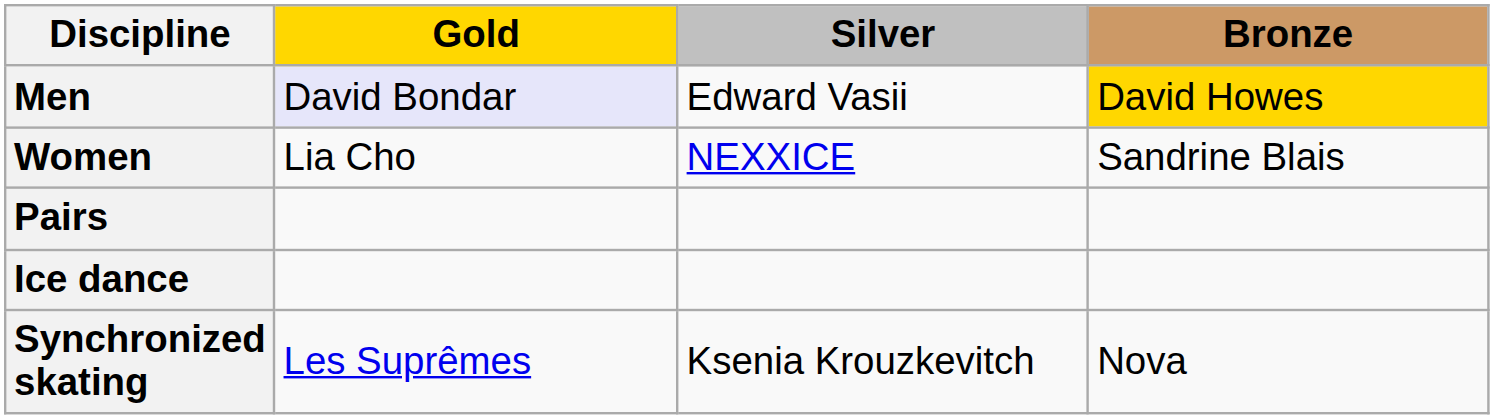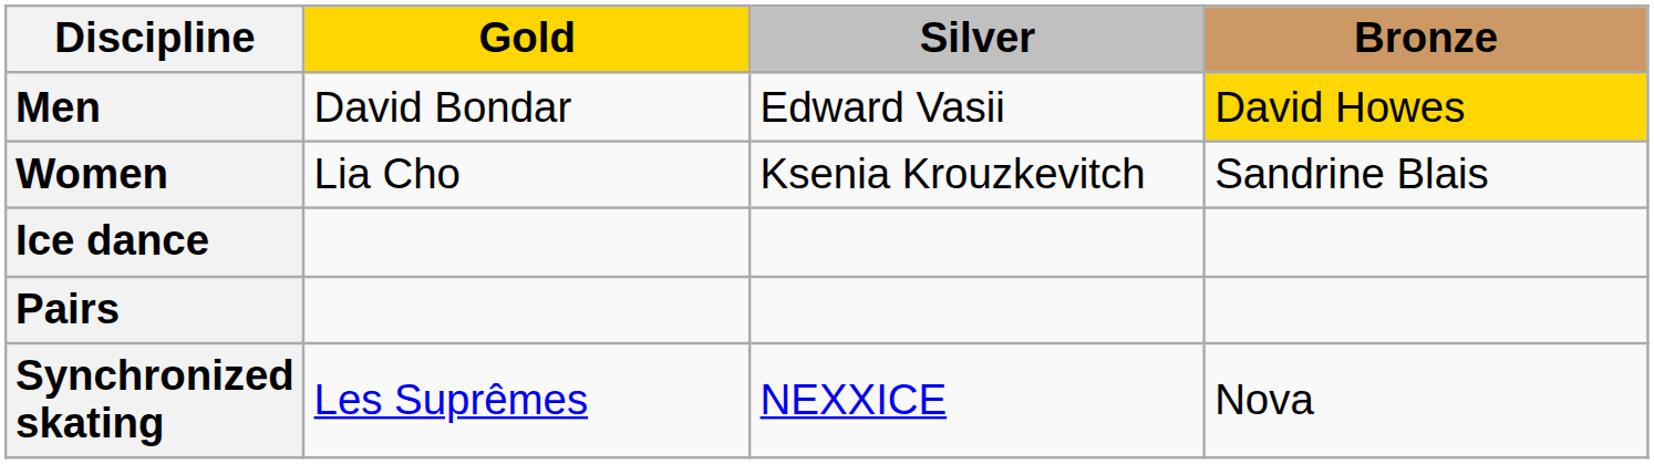Men | Gold: lavender background -> no background
Women | Silver: NEXXICE -> Ksenia Krouzkevitch
rows swapped: Pairs <-> Ice dance
Synchronized skating | Silver: Ksenia Krouzkevitch -> NEXXICE
